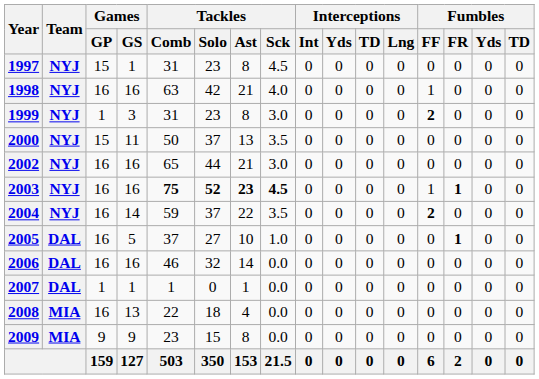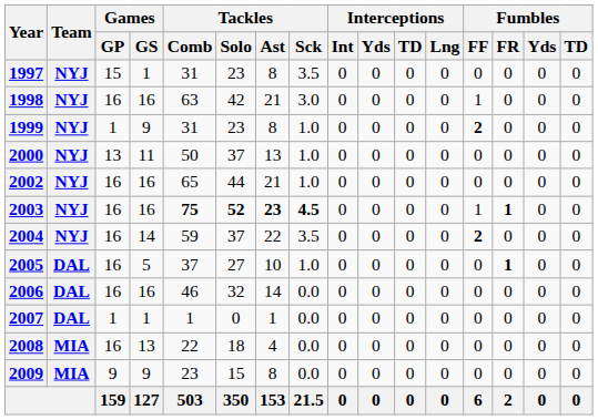1997 | Tackles / Sck: 4.5 -> 3.5
1998 | Tackles / Sck: 4.0 -> 3.0
1999 | Games / GS: 3 -> 9
1999 | Tackles / Sck: 3.0 -> 1.0
2000 | Games / GP: 15 -> 13
2000 | Tackles / Sck: 3.5 -> 1.0
2002 | Tackles / Sck: 3.0 -> 1.0
